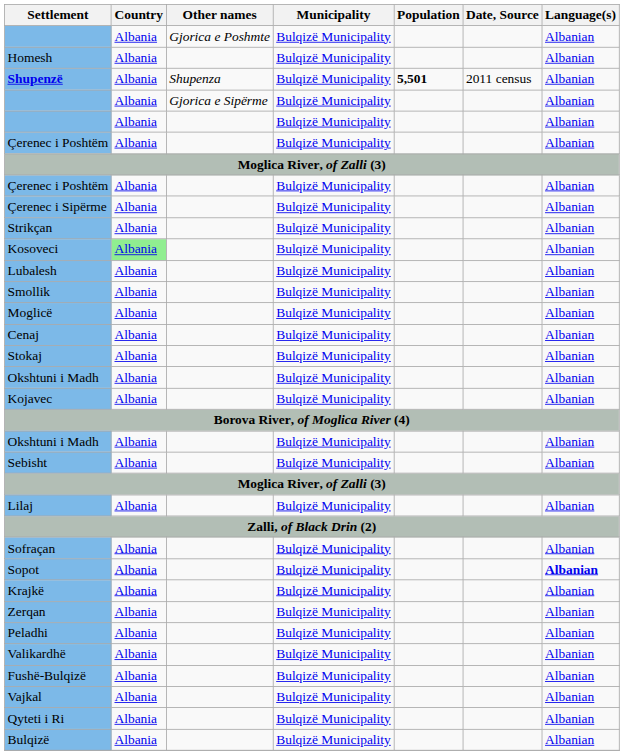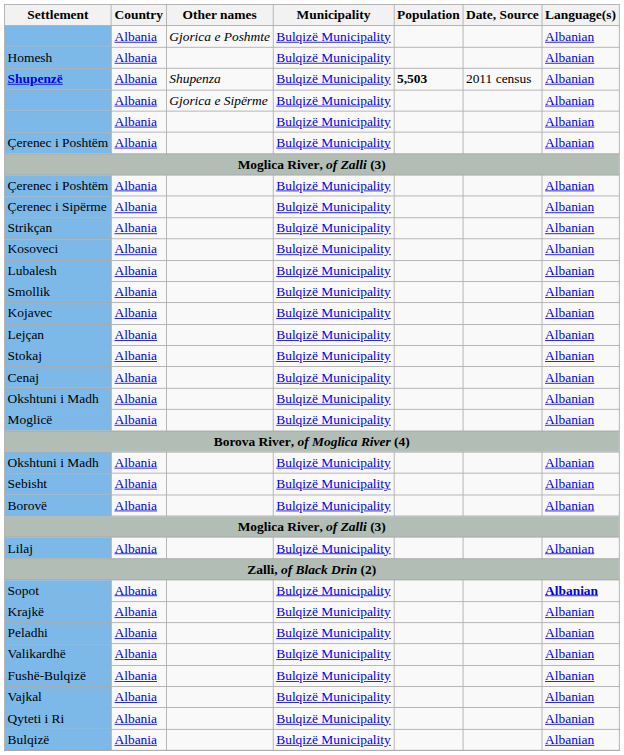Shupenzë | Population: 5,501 -> 5,503
Kosoveci | Country: lightgreen background -> no background
rows swapped: Kojavec <-> Moglicë
+ row: Lejçan | Albania | Bulqizë Municipality | Albanian
rows swapped: Stokaj <-> Cenaj
+ row: Borovë | Albania | Bulqizë Municipality | Albanian
- row: Sofraçan | Albania | Bulqizë Municipality | Albanian
- row: Zerqan | Albania | Bulqizë Municipality | Albanian
